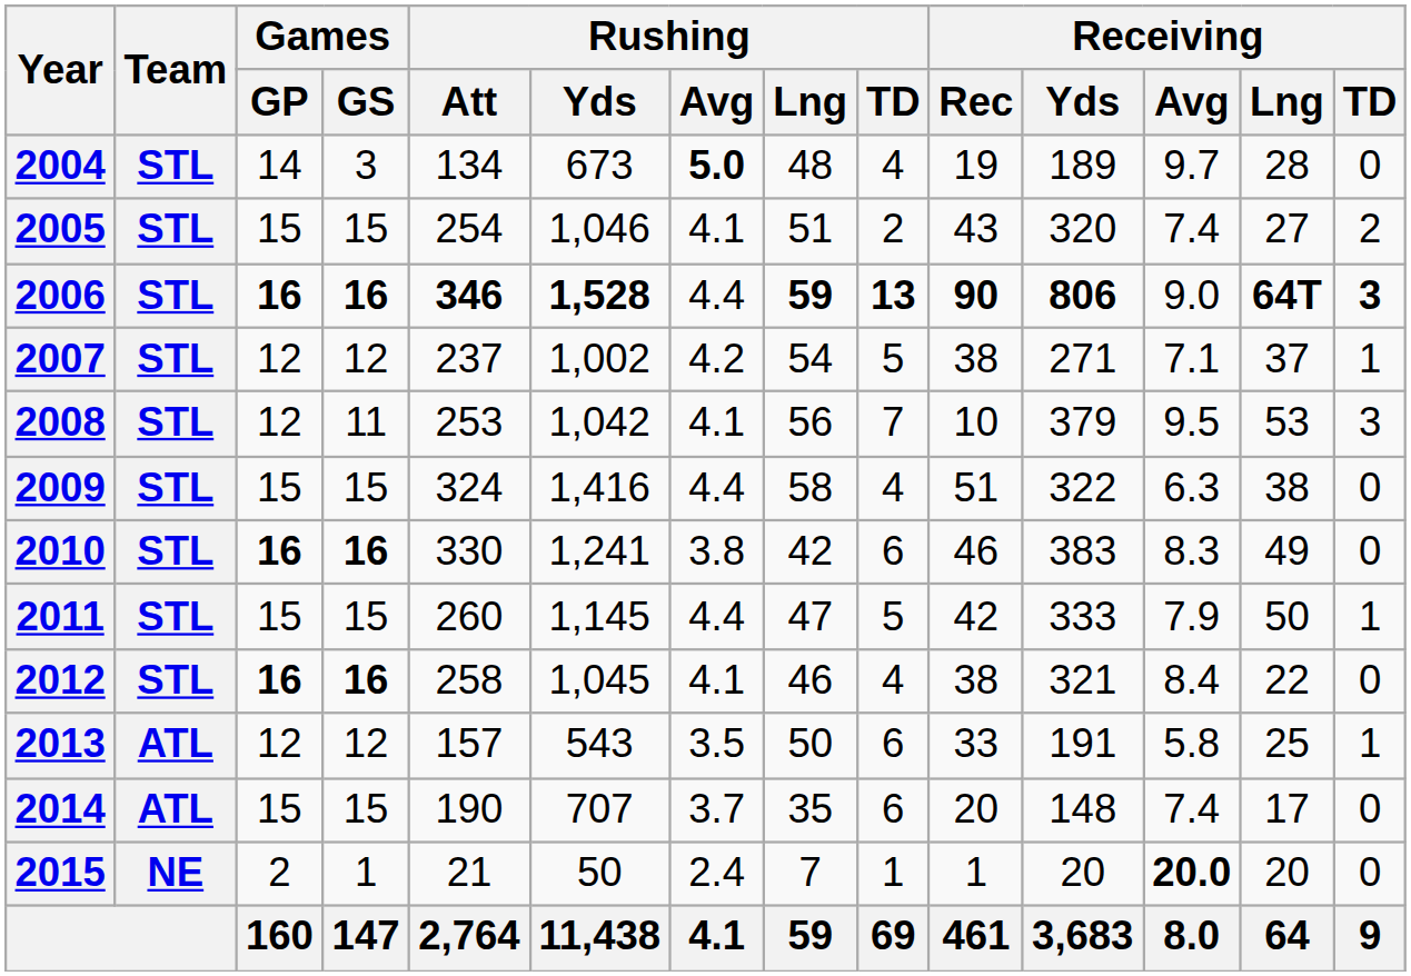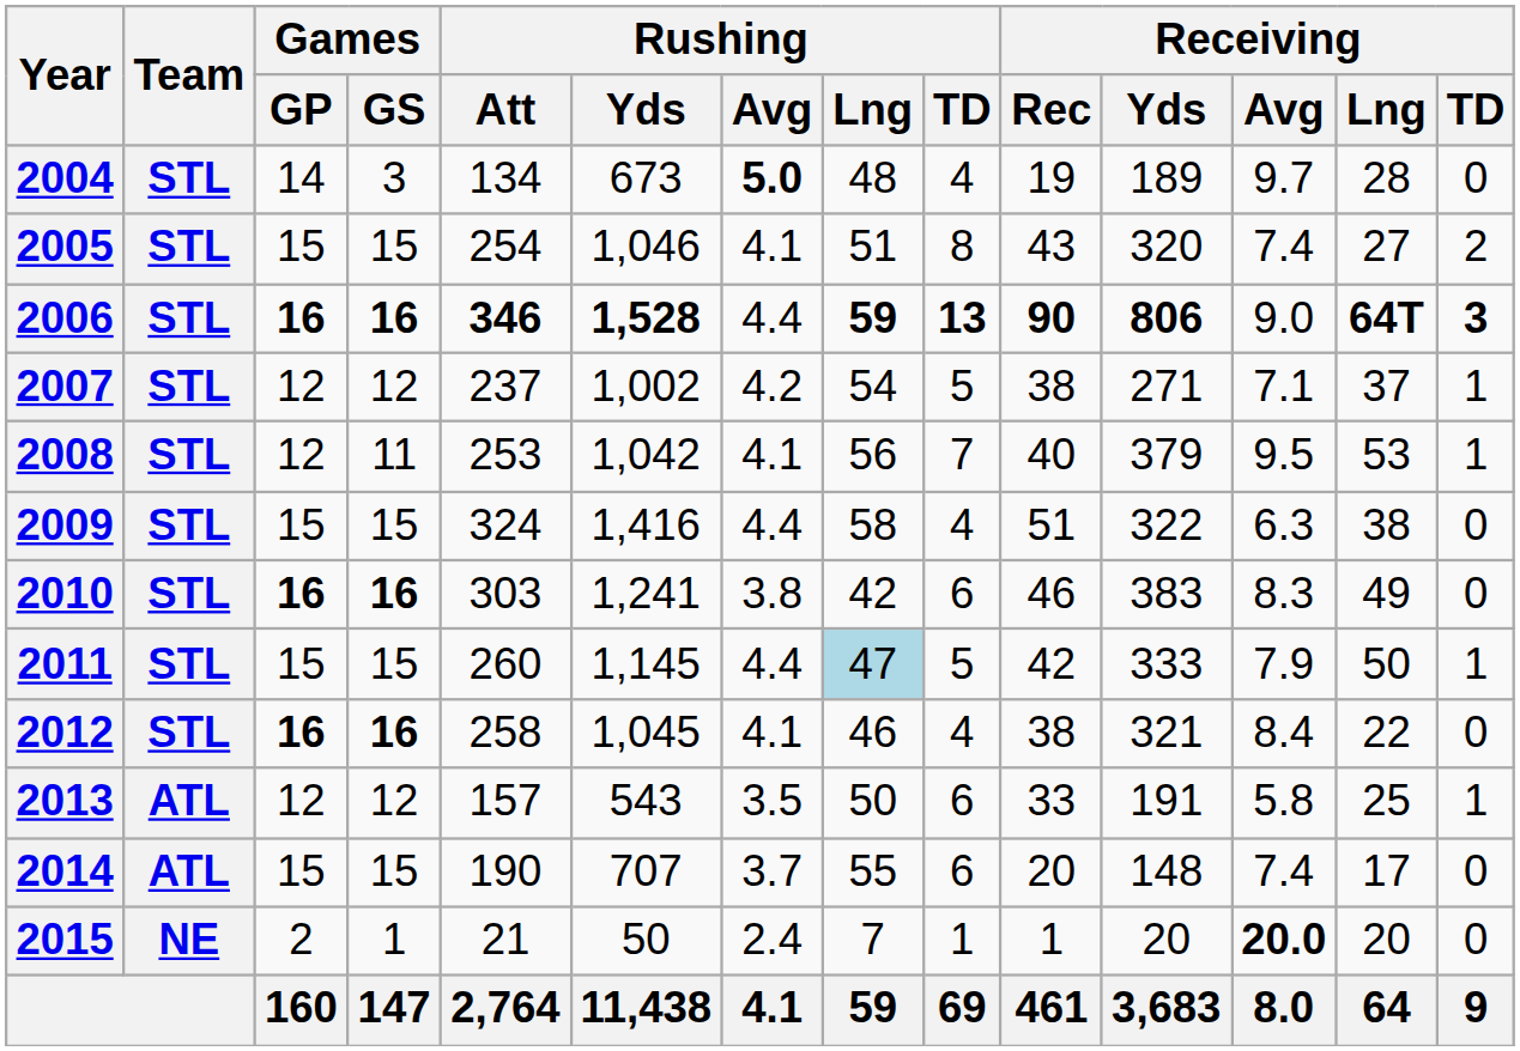2005 | Rushing / TD: 2 -> 8
2008 | Receiving / Rec: 10 -> 40
2008 | Receiving / TD: 3 -> 1
2010 | Rushing / Att: 330 -> 303
2011 | Rushing / Lng: no background -> lightblue background
2014 | Rushing / Lng: 35 -> 55
